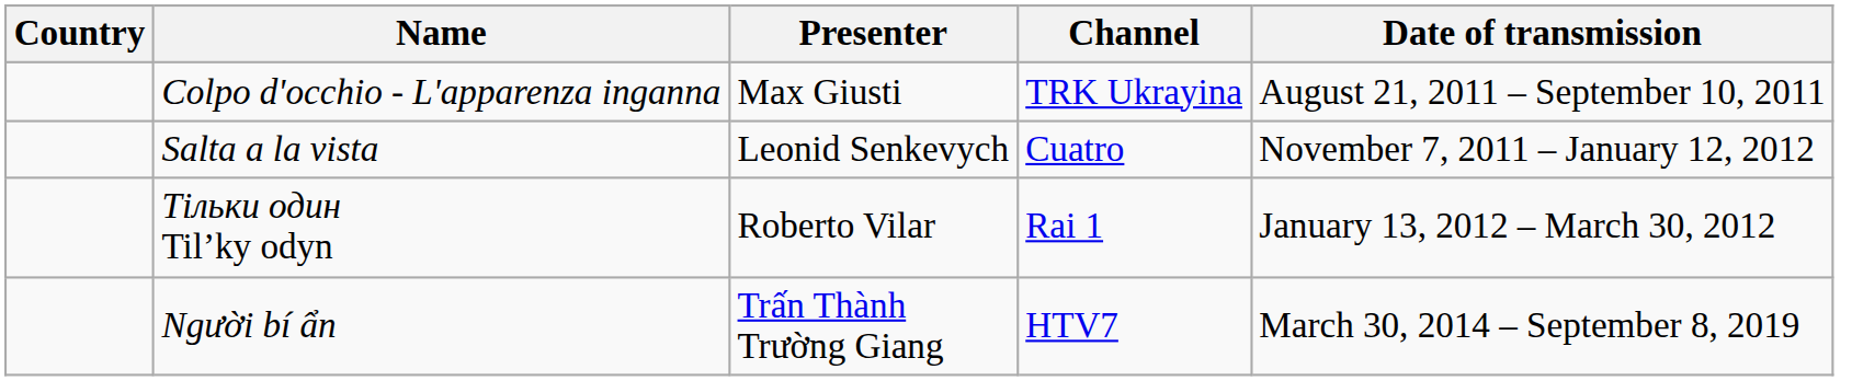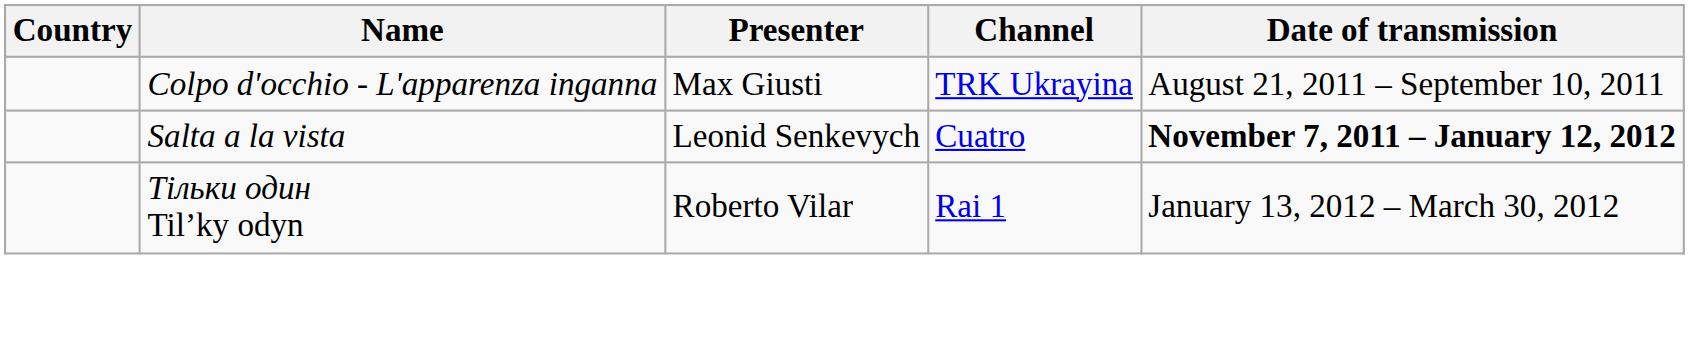Salta a la vista | Date of transmission: normal -> bold
- row: Người bí ẩn | Trấn Thành Trường Giang | HTV7 | March 30, 2014 – September 8, 2019
